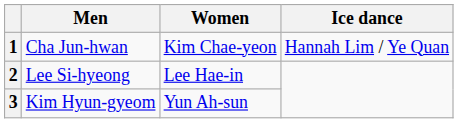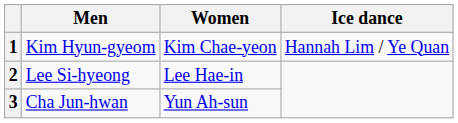1 | Men: Cha Jun-hwan -> Kim Hyun-gyeom
3 | Men: Kim Hyun-gyeom -> Cha Jun-hwan
